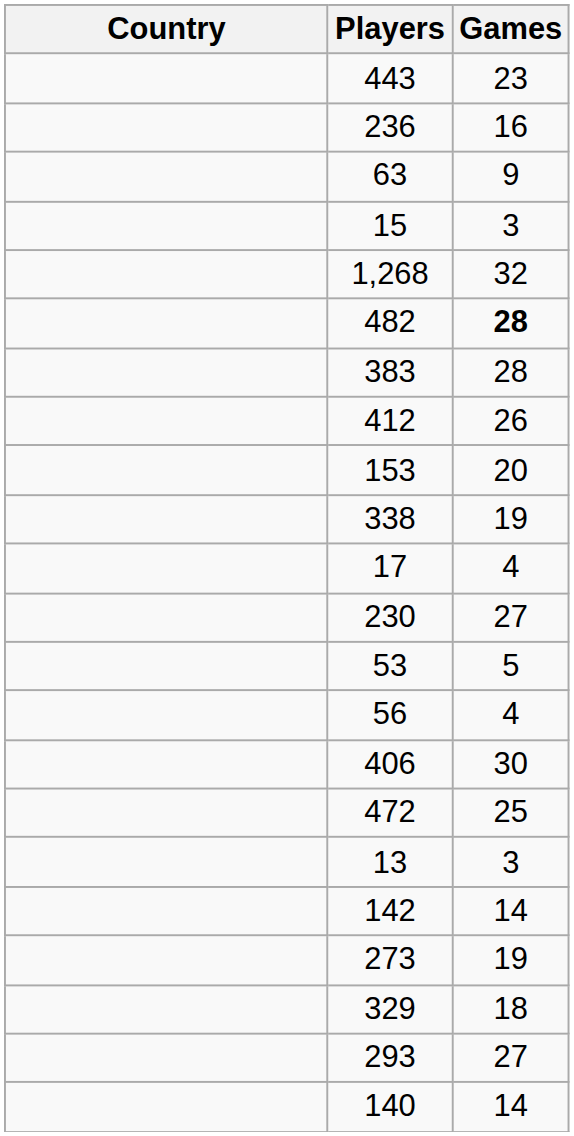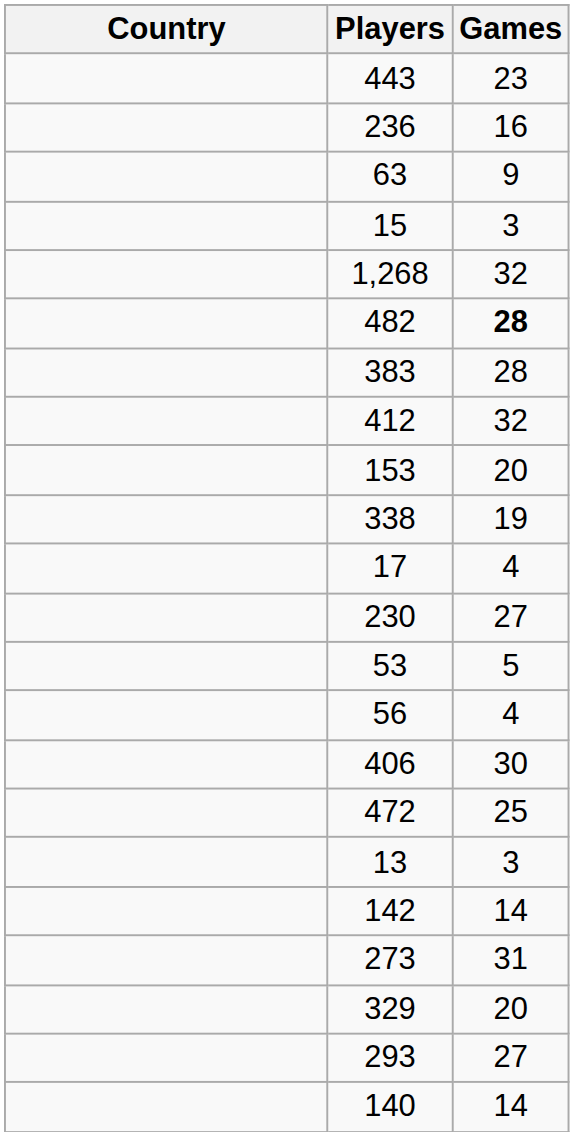412 | Games: 26 -> 32
273 | Games: 19 -> 31
329 | Games: 18 -> 20
